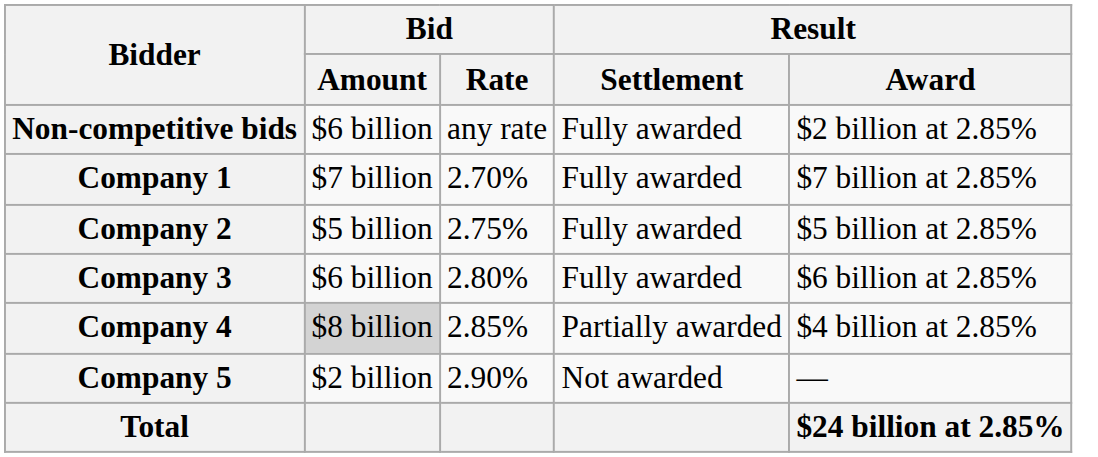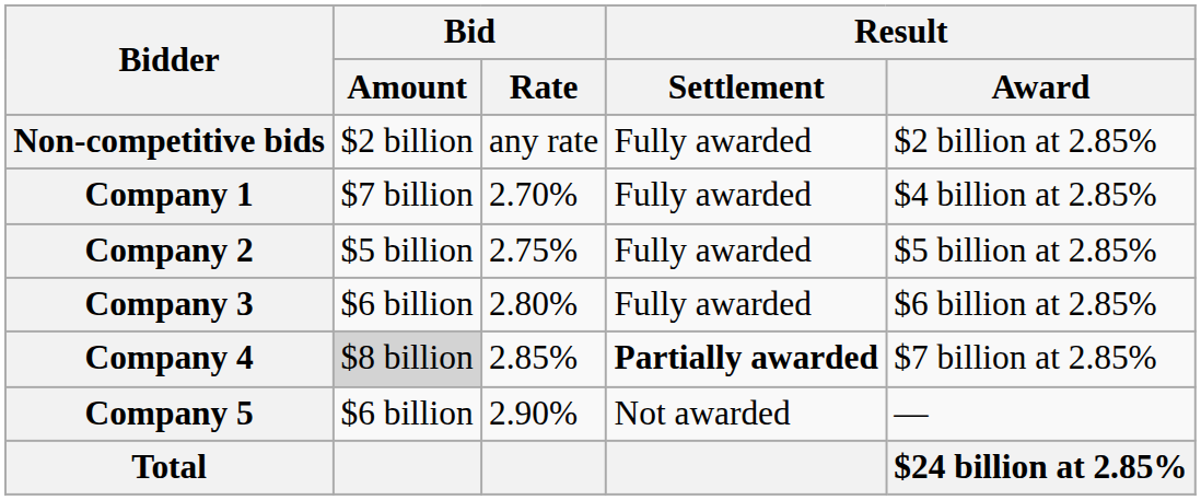Non-competitive bids | Bid / Amount: $6 billion -> $2 billion
Company 1 | Result / Award: $7 billion at 2.85% -> $4 billion at 2.85%
Company 4 | Result / Settlement: normal -> bold
Company 4 | Result / Award: $4 billion at 2.85% -> $7 billion at 2.85%
Company 5 | Bid / Amount: $2 billion -> $6 billion
